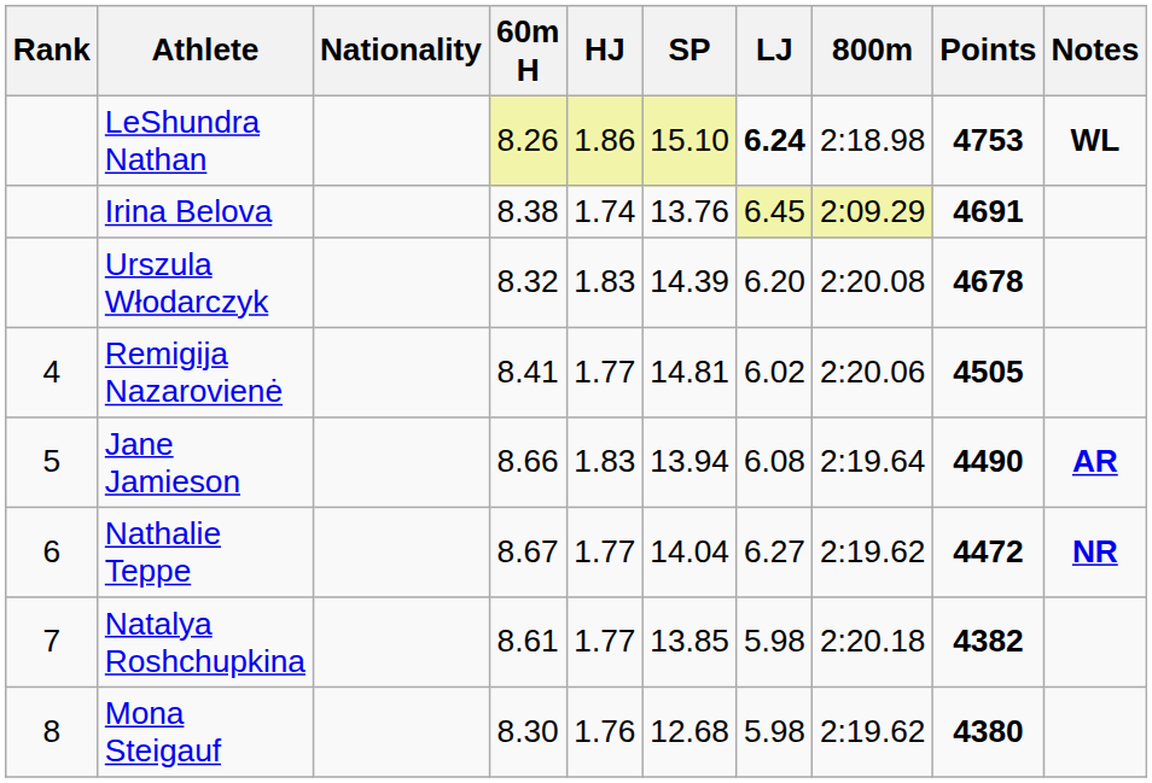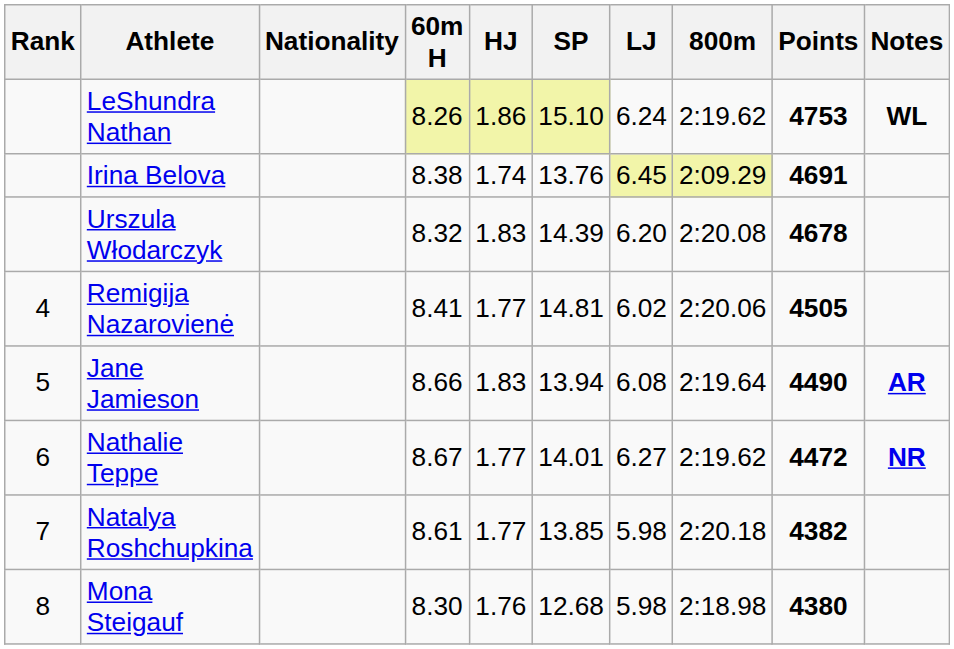LeShundra Nathan | LJ: bold -> normal
LeShundra Nathan | 800m: 2:18.98 -> 2:19.62
Nathalie Teppe | SP: 14.04 -> 14.01
Mona Steigauf | 800m: 2:19.62 -> 2:18.98
